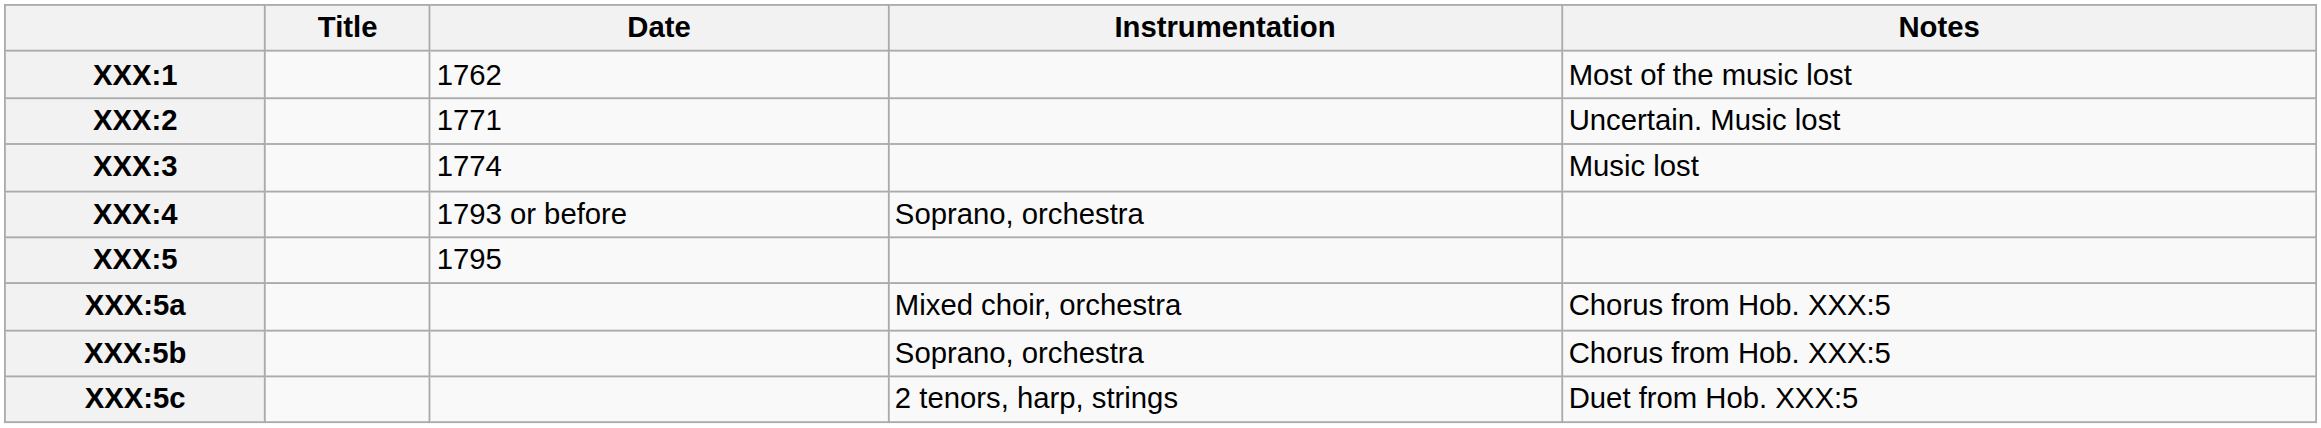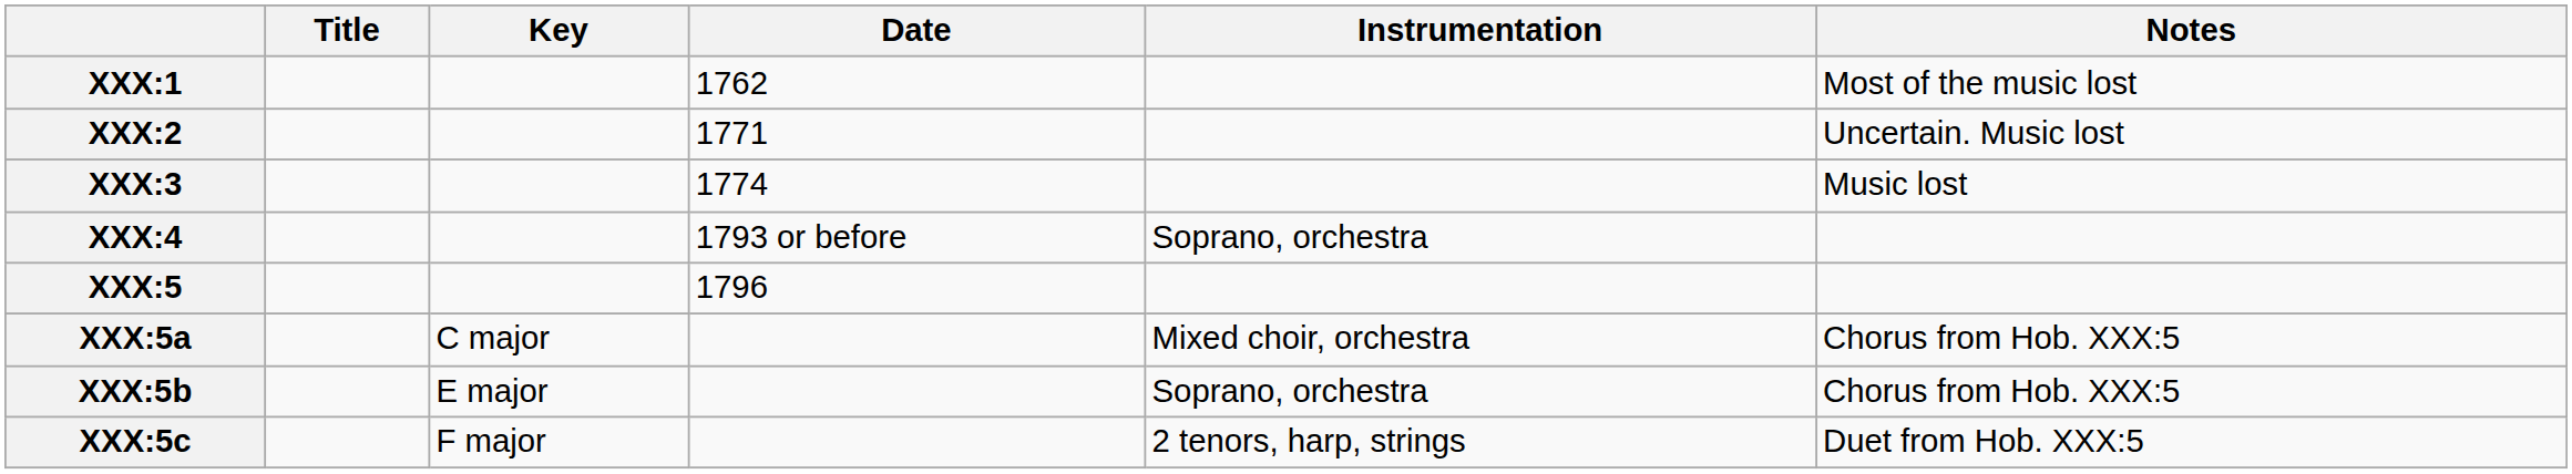+ column: Key | C major | E major | F major
XXX:5 | Date: 1795 -> 1796
